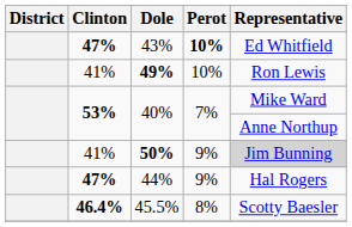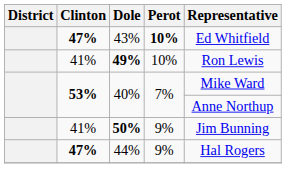50% | Representative: lightgrey background -> no background
- row: 46.4% | 45.5% | 8% | Scotty Baesler
